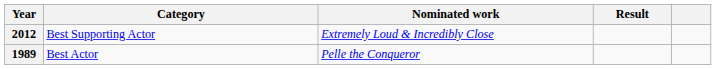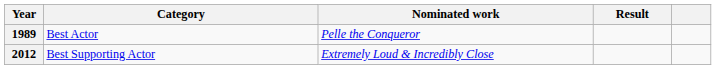rows swapped: 1989 <-> 2012
